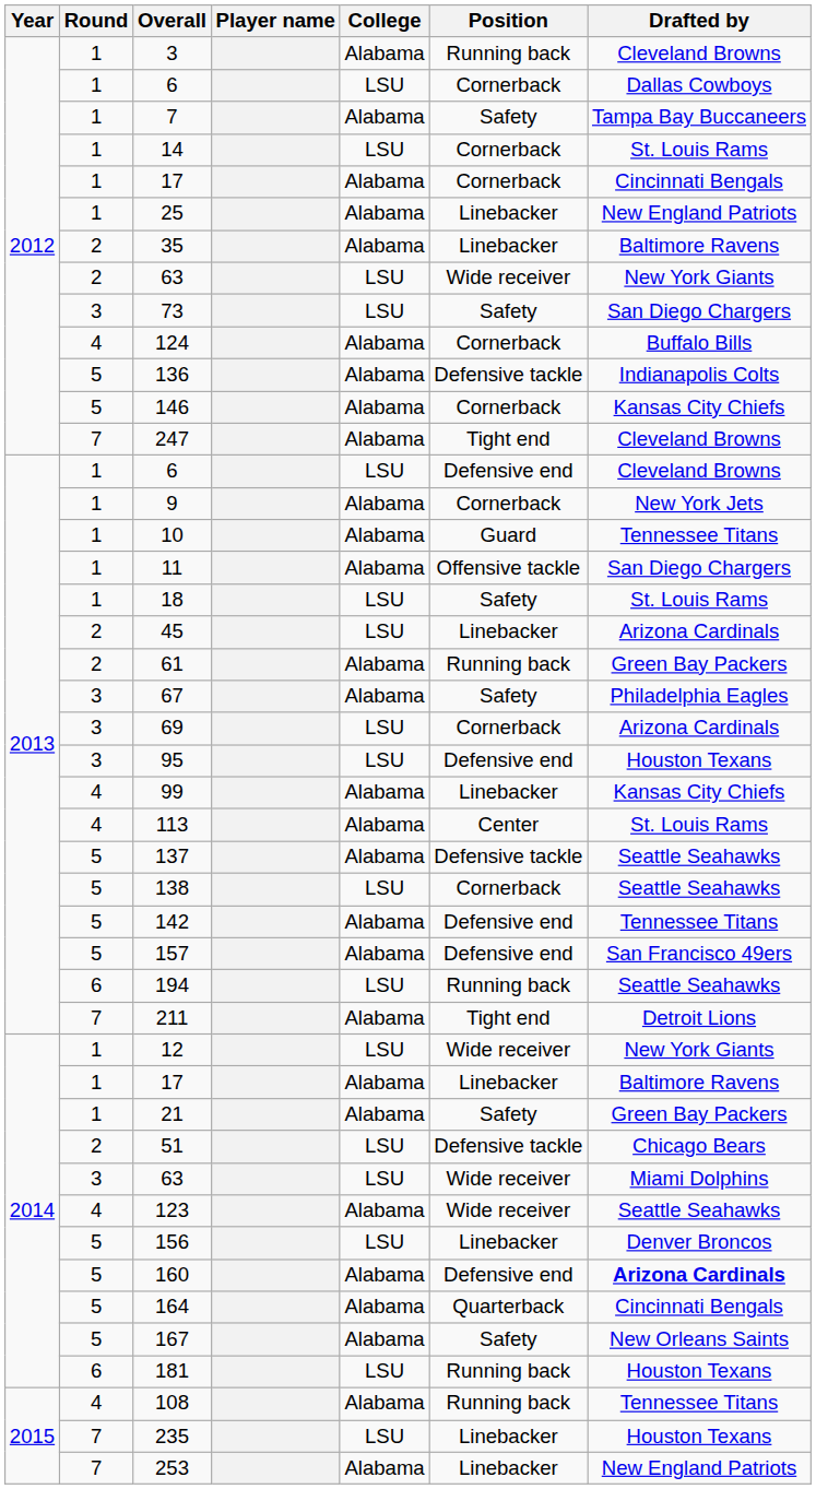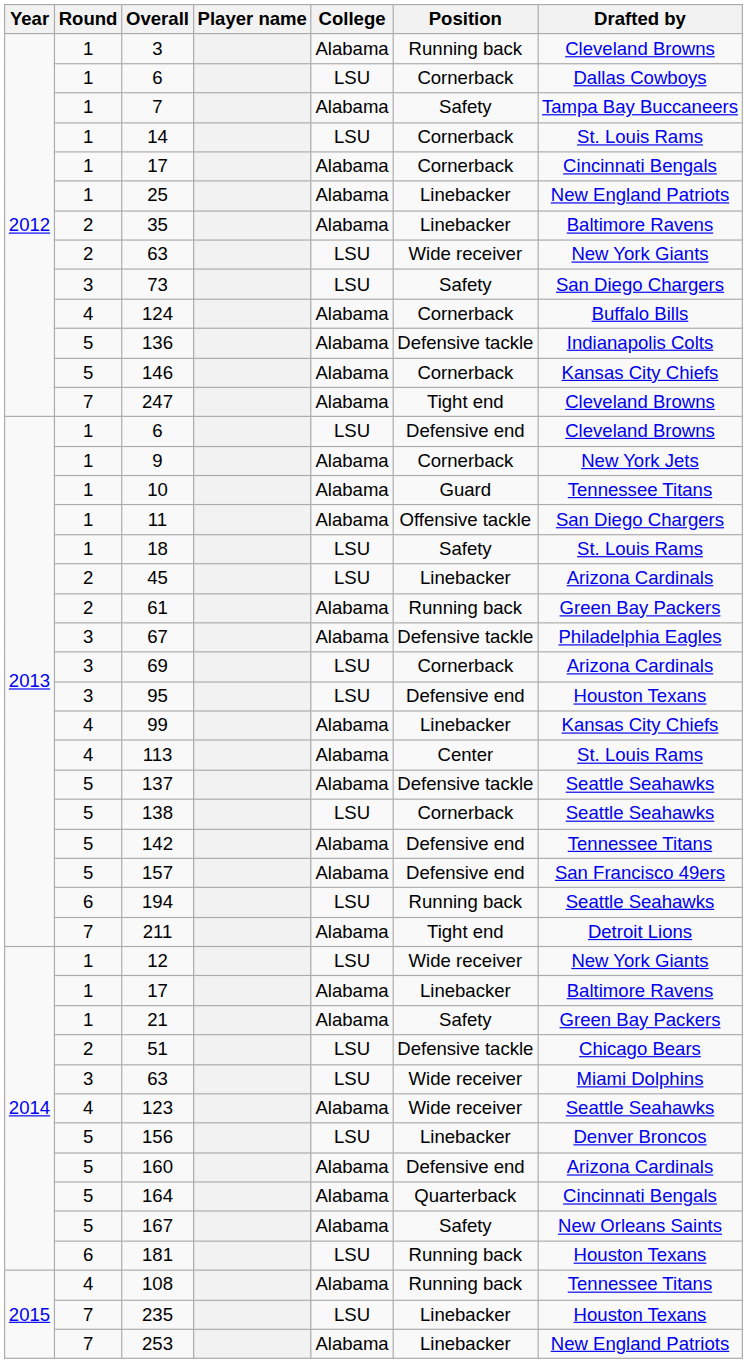67 | Position: Safety -> Defensive tackle
160 | Drafted by: bold -> normal
